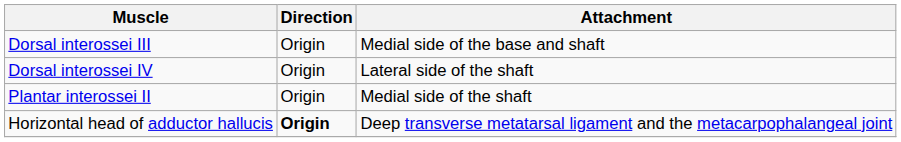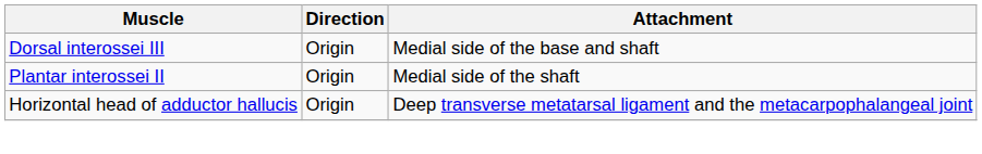- row: Dorsal interossei IV | Origin | Lateral side of the shaft
Horizontal head of adductor hallucis | Direction: bold -> normal
